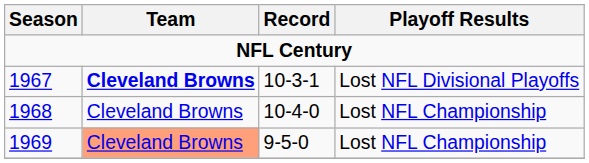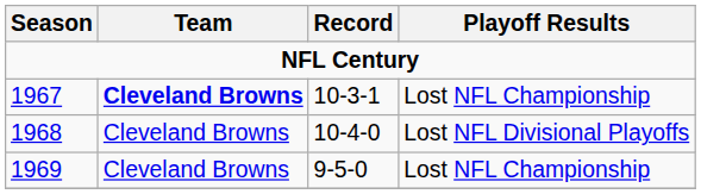1967 | Playoff Results: Lost NFL Divisional Playoffs -> Lost NFL Championship
1968 | Playoff Results: Lost NFL Championship -> Lost NFL Divisional Playoffs
1969 | Team: lightsalmon background -> no background
